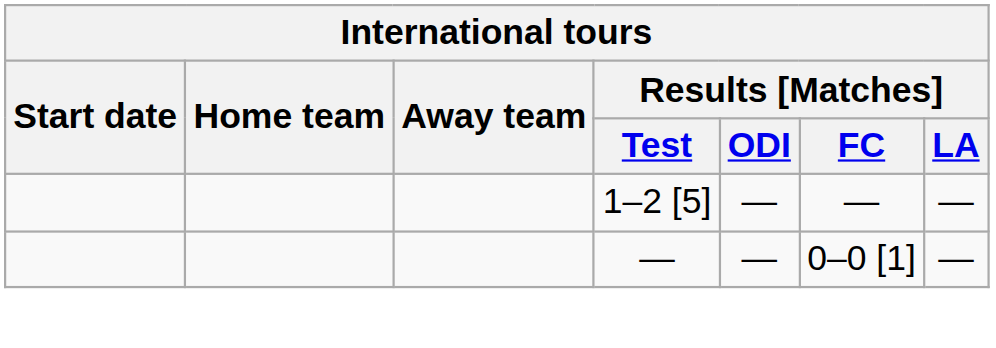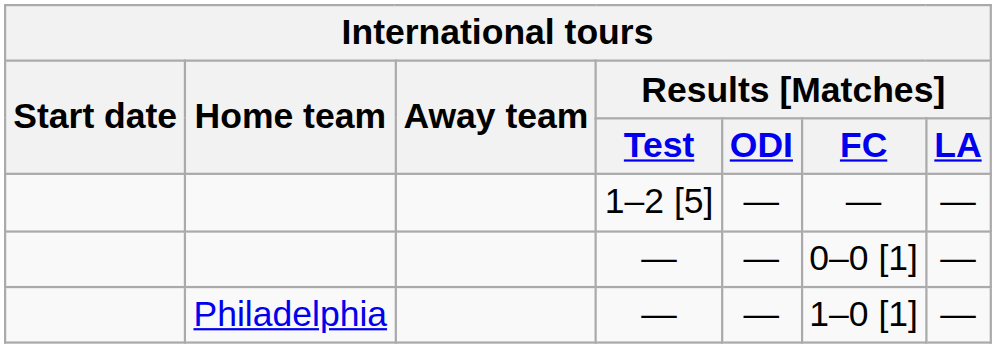+ row: Philadelphia | — | — | 1–0 [1] | —
